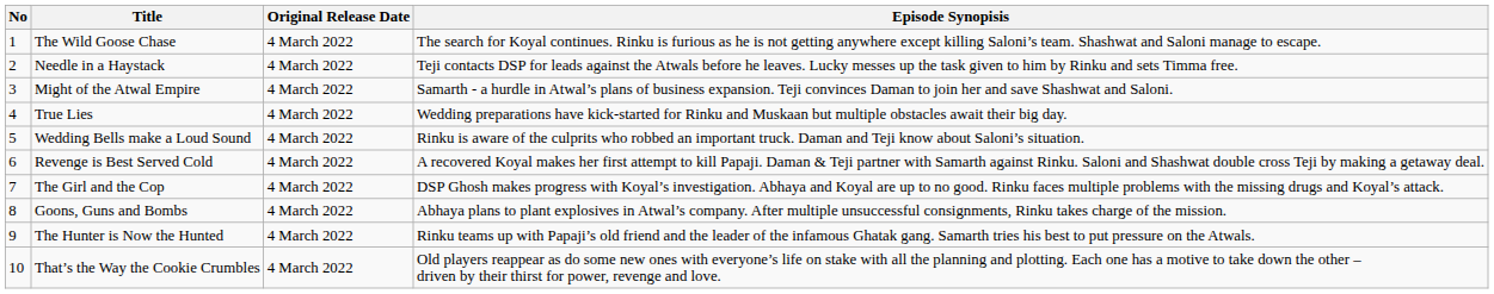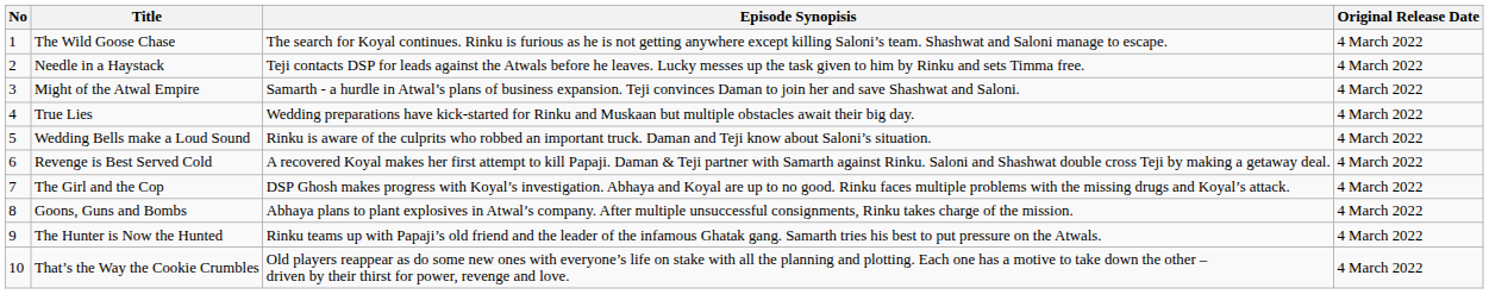columns swapped: Episode Synopisis <-> Original Release Date
